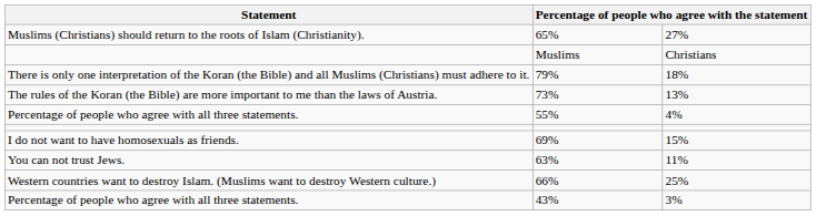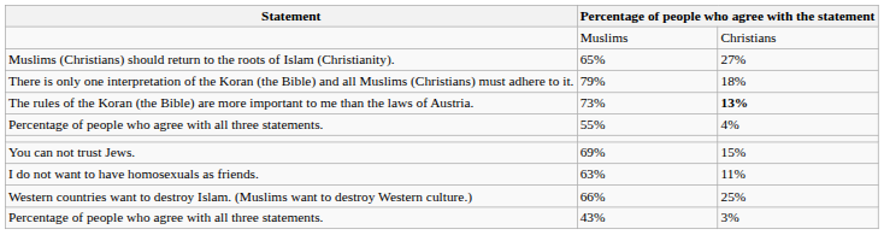rows swapped: Muslims <-> 65%
73% | column 3: normal -> bold
69% | Statement: I do not want to have homosexuals as friends. -> You can not trust Jews.
63% | Statement: You can not trust Jews. -> I do not want to have homosexuals as friends.
